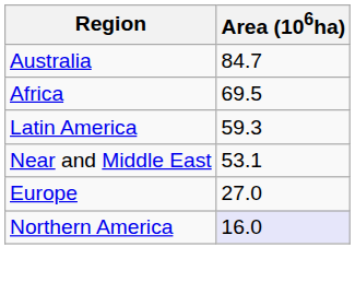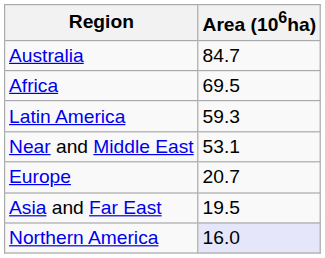Europe | Area (106ha): 27.0 -> 20.7
+ row: Asia and Far East | 19.5
